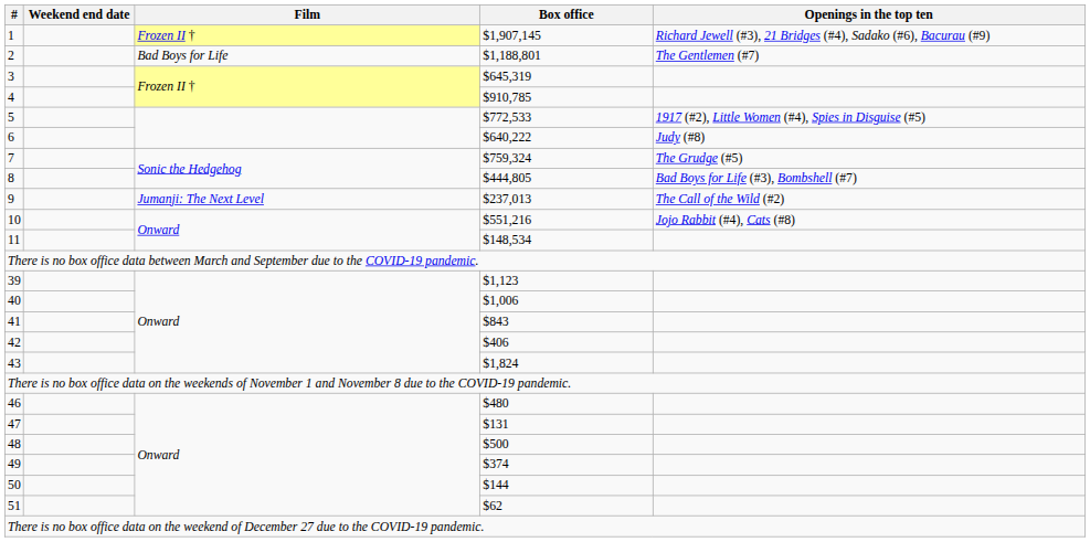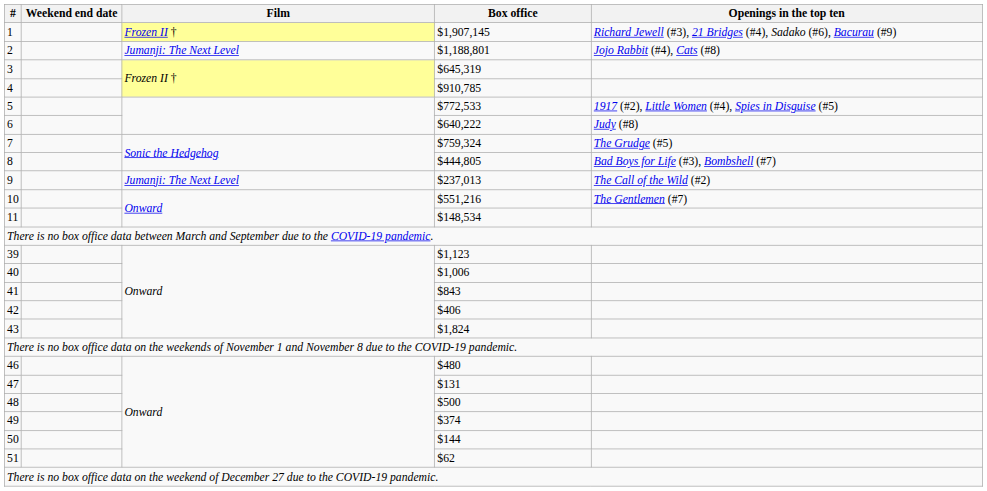2 | Film: Bad Boys for Life -> Jumanji: The Next Level
2 | Openings in the top ten: The Gentlemen (#7) -> Jojo Rabbit (#4), Cats (#8)
10 | Openings in the top ten: Jojo Rabbit (#4), Cats (#8) -> The Gentlemen (#7)
